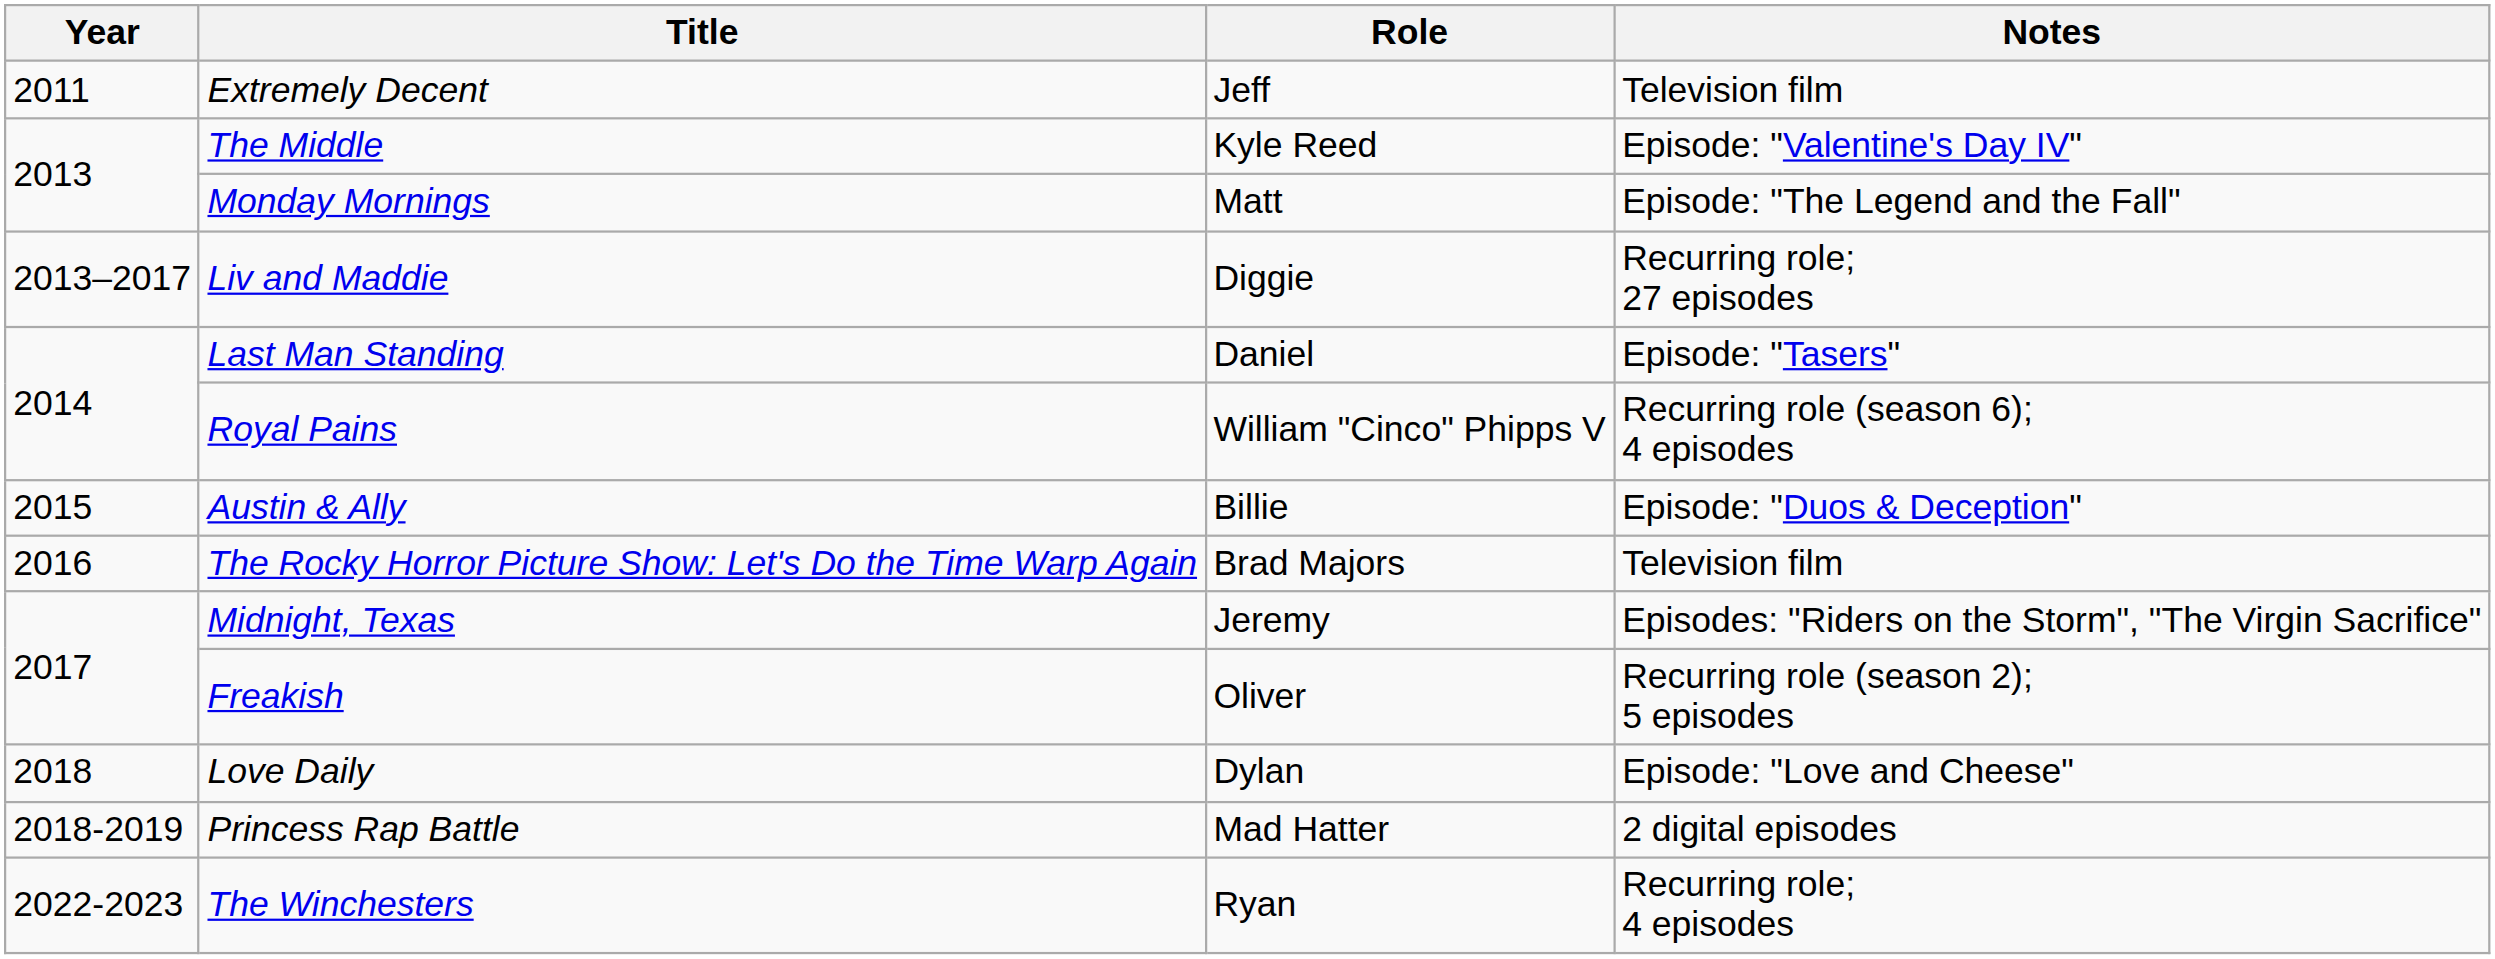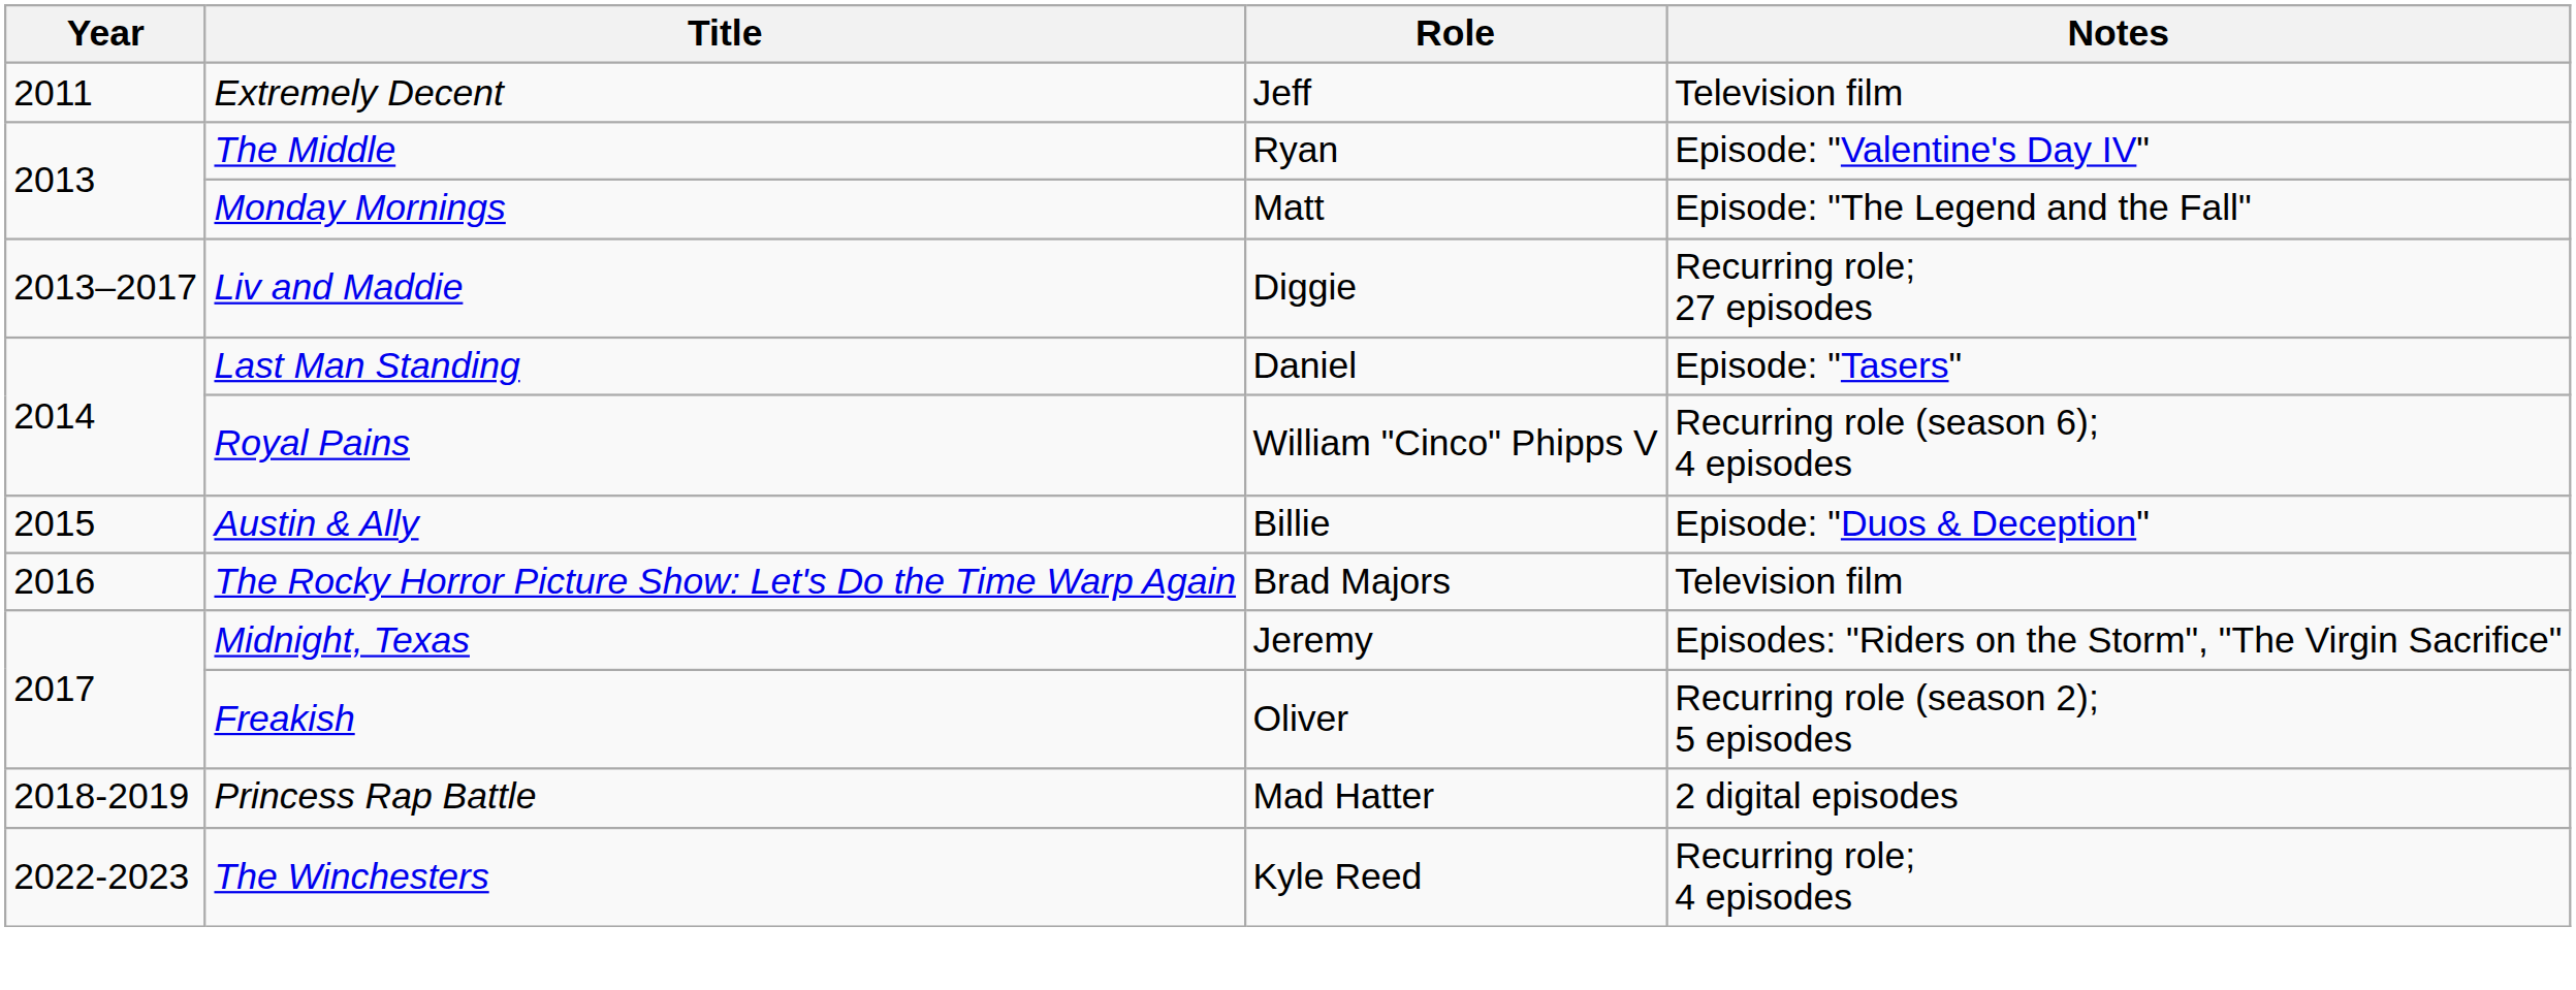The Middle | Role: Kyle Reed -> Ryan
- row: 2018 | Love Daily | Dylan | Episode: "Love and Cheese"
The Winchesters | Role: Ryan -> Kyle Reed
